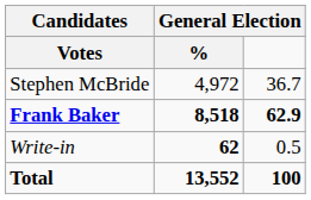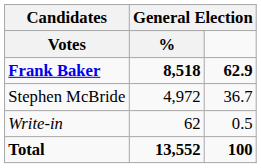rows swapped: Frank Baker <-> Stephen McBride
Write-in | column 2: bold -> normal
